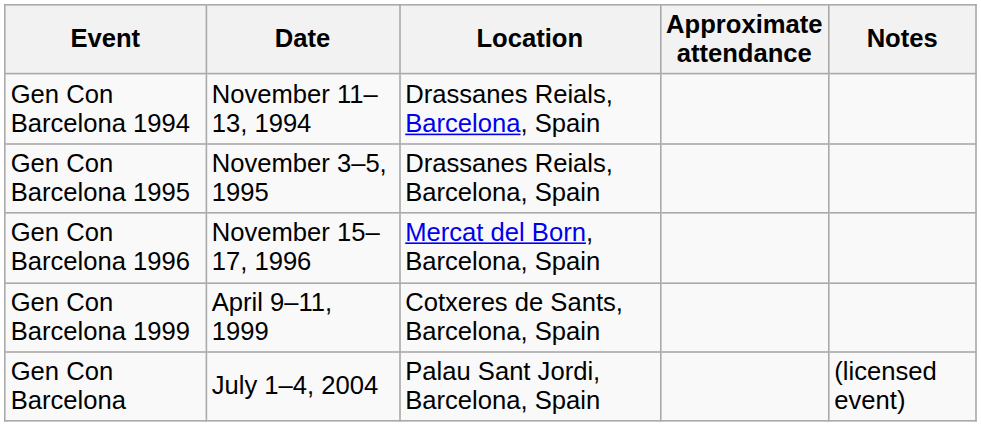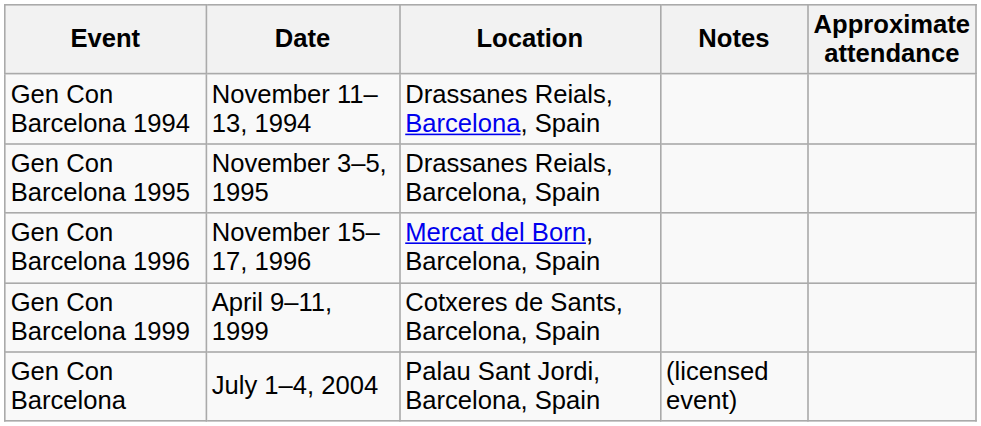columns swapped: Approximate attendance <-> Notes
